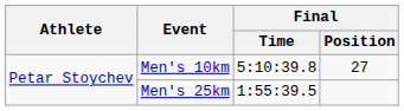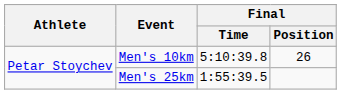Men's 10km | Final / Position: 27 -> 26
